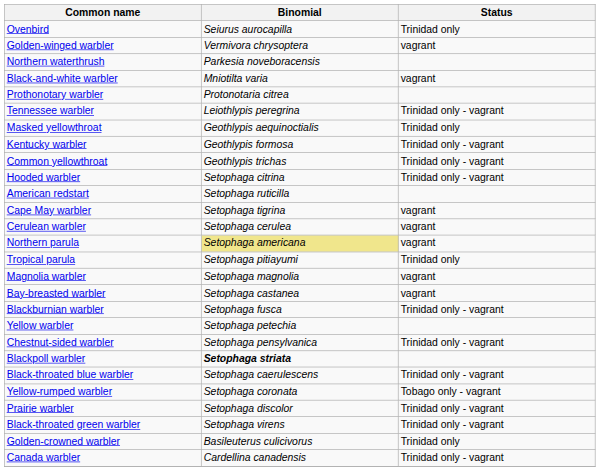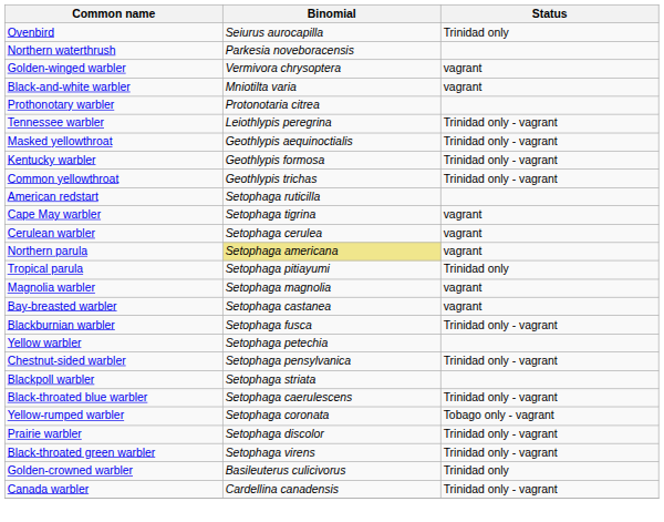rows swapped: Northern waterthrush <-> Golden-winged warbler
Masked yellowthroat | Status: Trinidad only -> Trinidad only - vagrant
- row: Hooded warbler | Setophaga citrina | Trinidad only - vagrant
Blackpoll warbler | Binomial: bold -> normal
